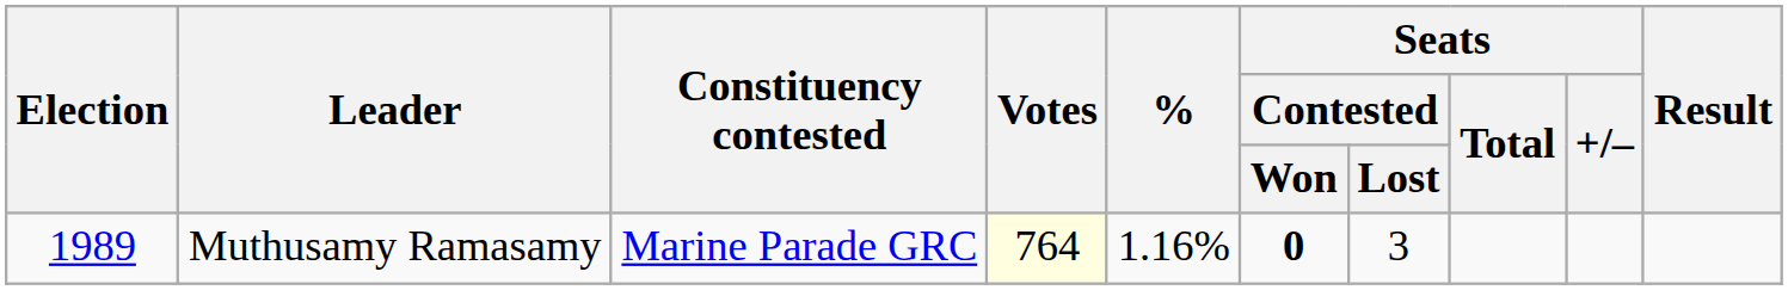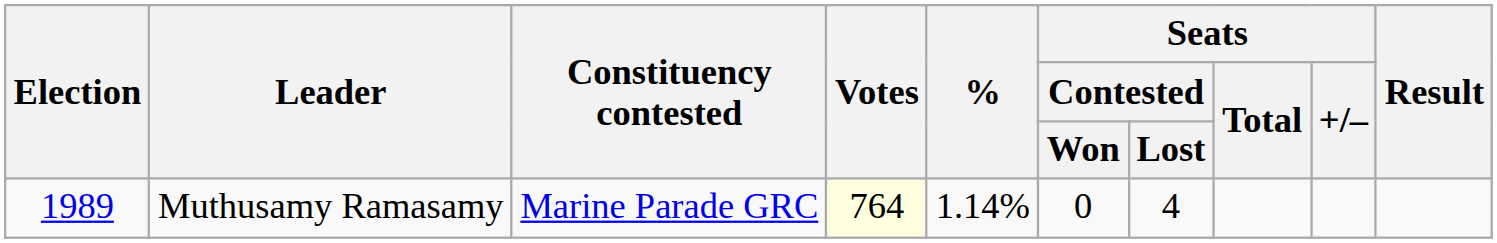Muthusamy Ramasamy | %: 1.16% -> 1.14%
Muthusamy Ramasamy | Seats / Contested / Won: bold -> normal
Muthusamy Ramasamy | Seats / Contested / Lost: 3 -> 4
